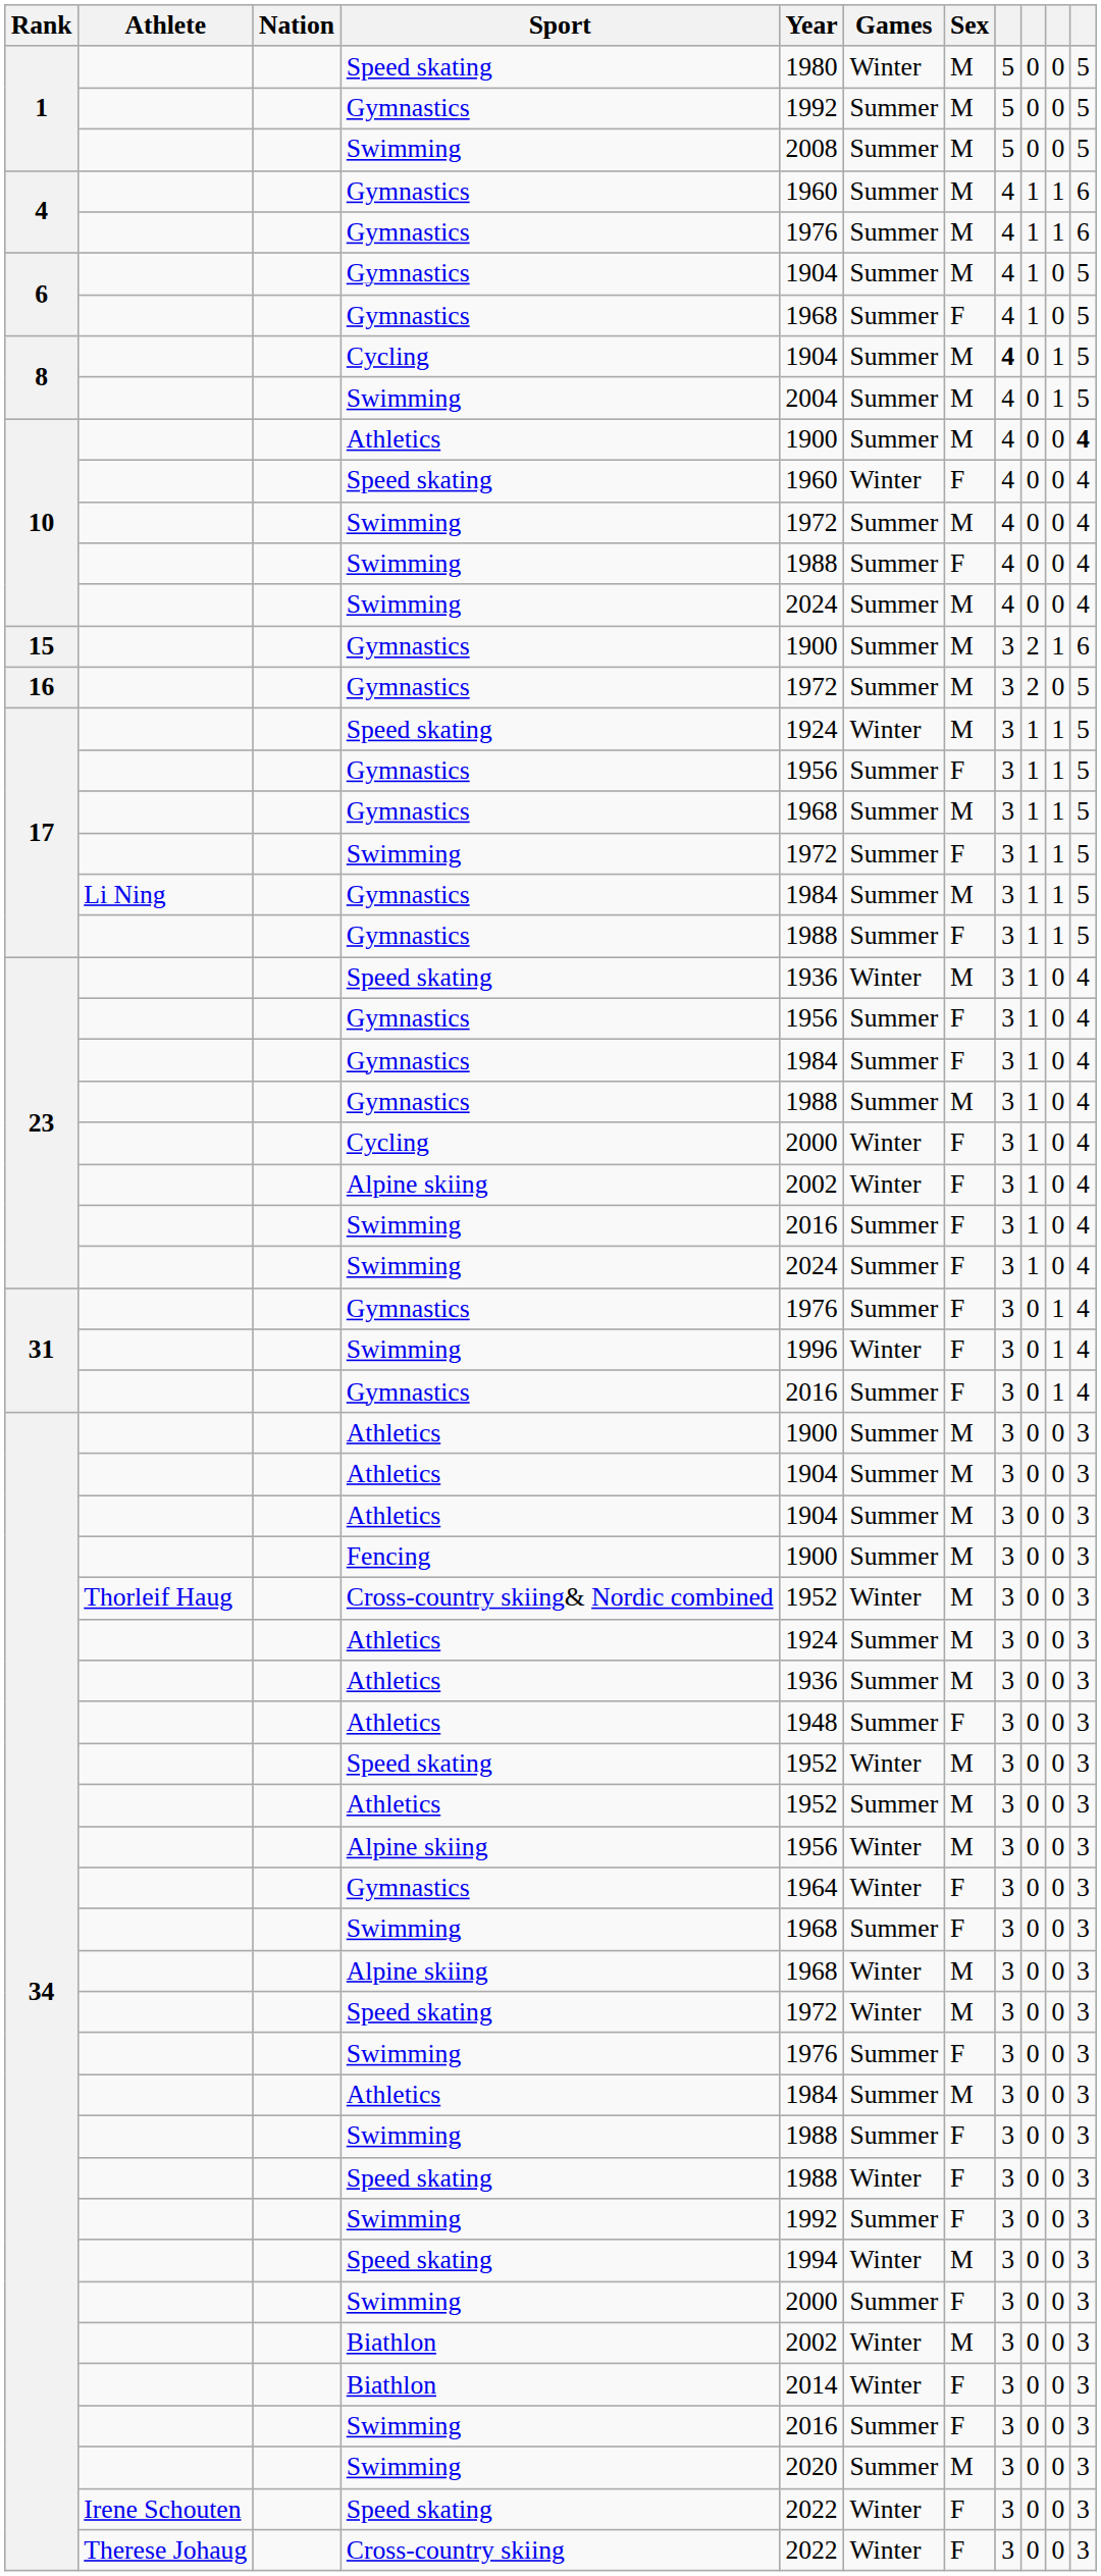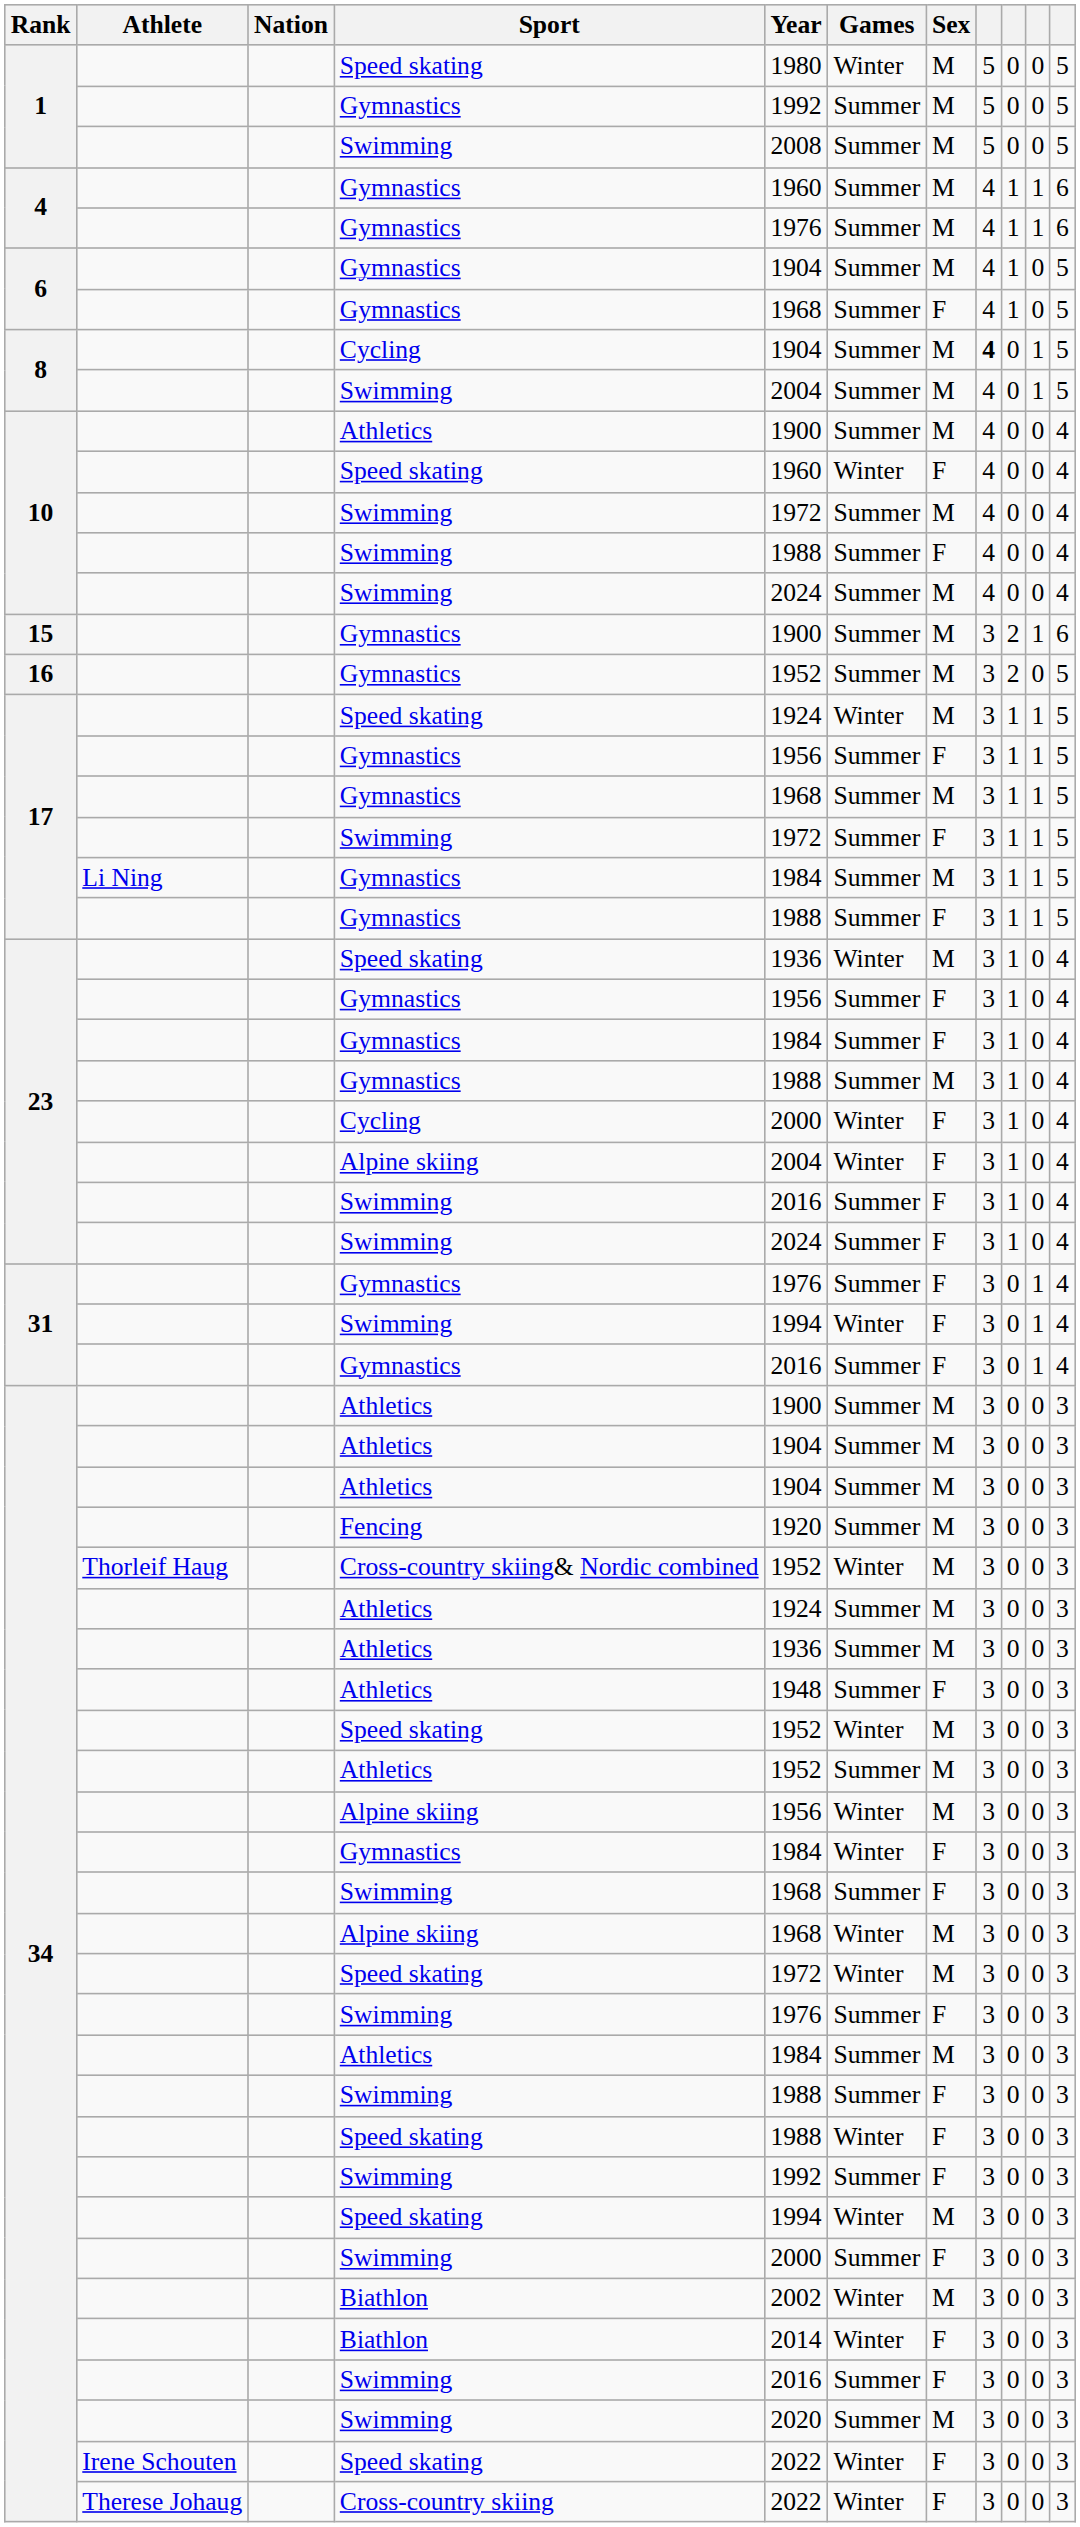10 / Athletics | column 11: bold -> normal
16 | Year: 1972 -> 1952
23 / Alpine skiing | Year: 2002 -> 2004
31 / Swimming | Year: 1996 -> 1994
34 / Fencing | Year: 1900 -> 1920
34 / Gymnastics | Year: 1964 -> 1984
